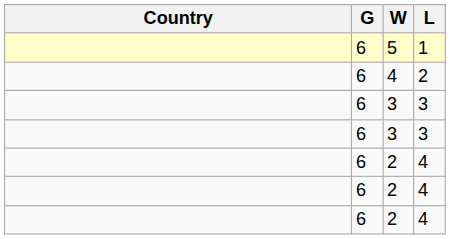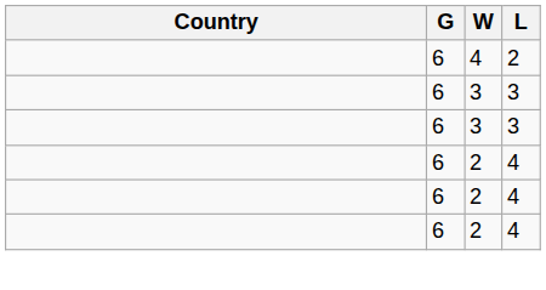- row: 6 | 5 | 1
